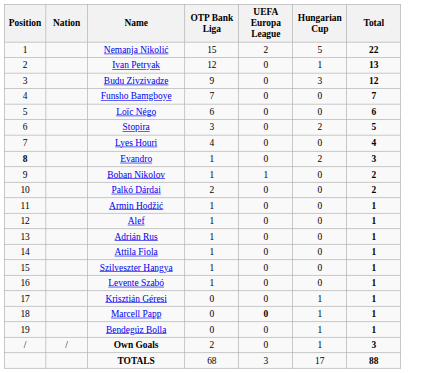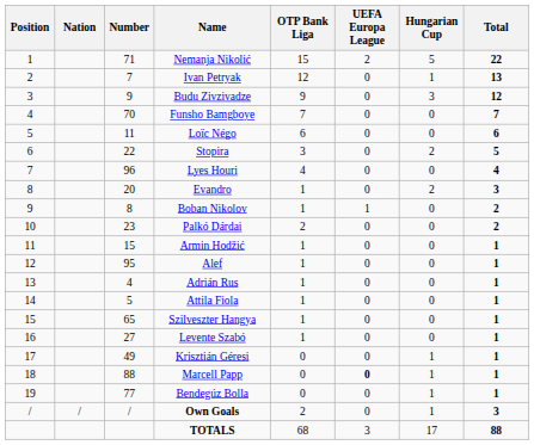+ column: Number | 71 | 7 | 9 | 70 | 11 | 22 | 96 | 20 | 8 | 23 | 15 | 95 | 4 | 5 | 65 | 27 | 49 | 88 | 77 | /
Evandro | Position: bold -> normal
